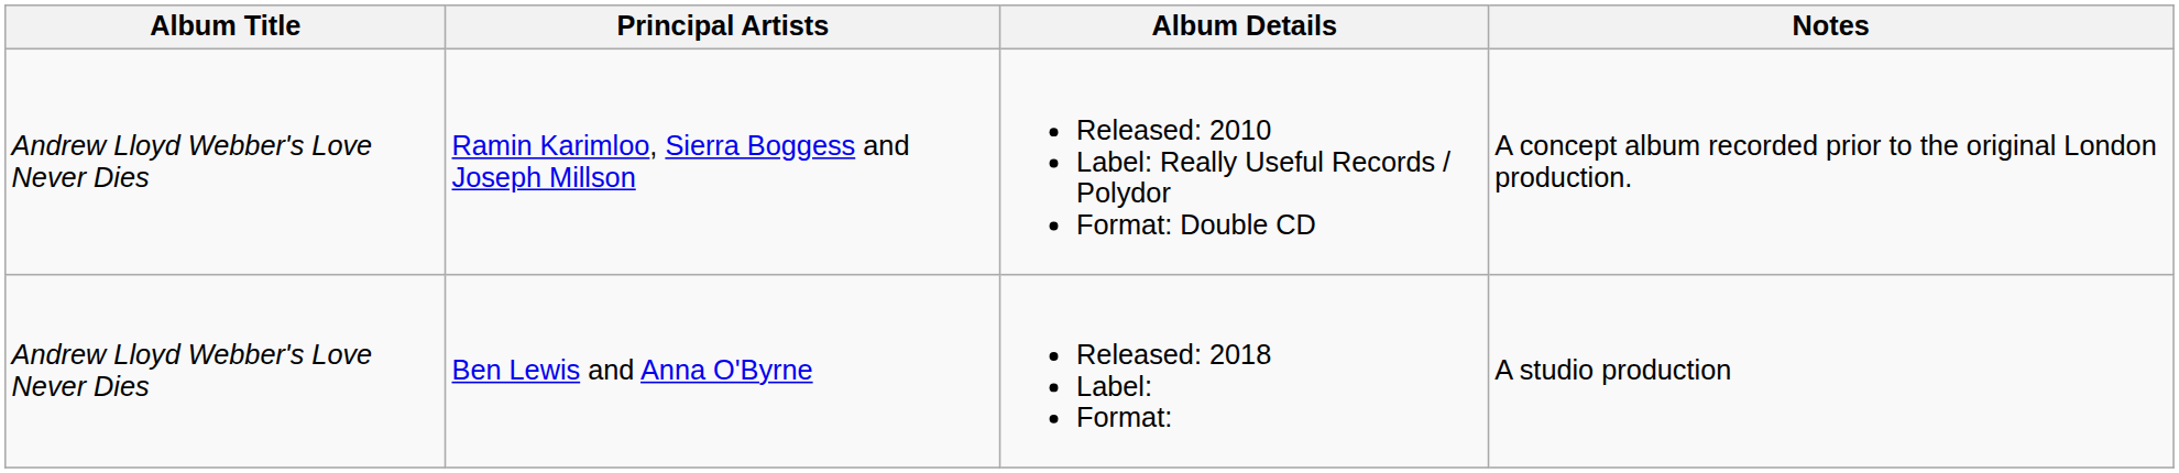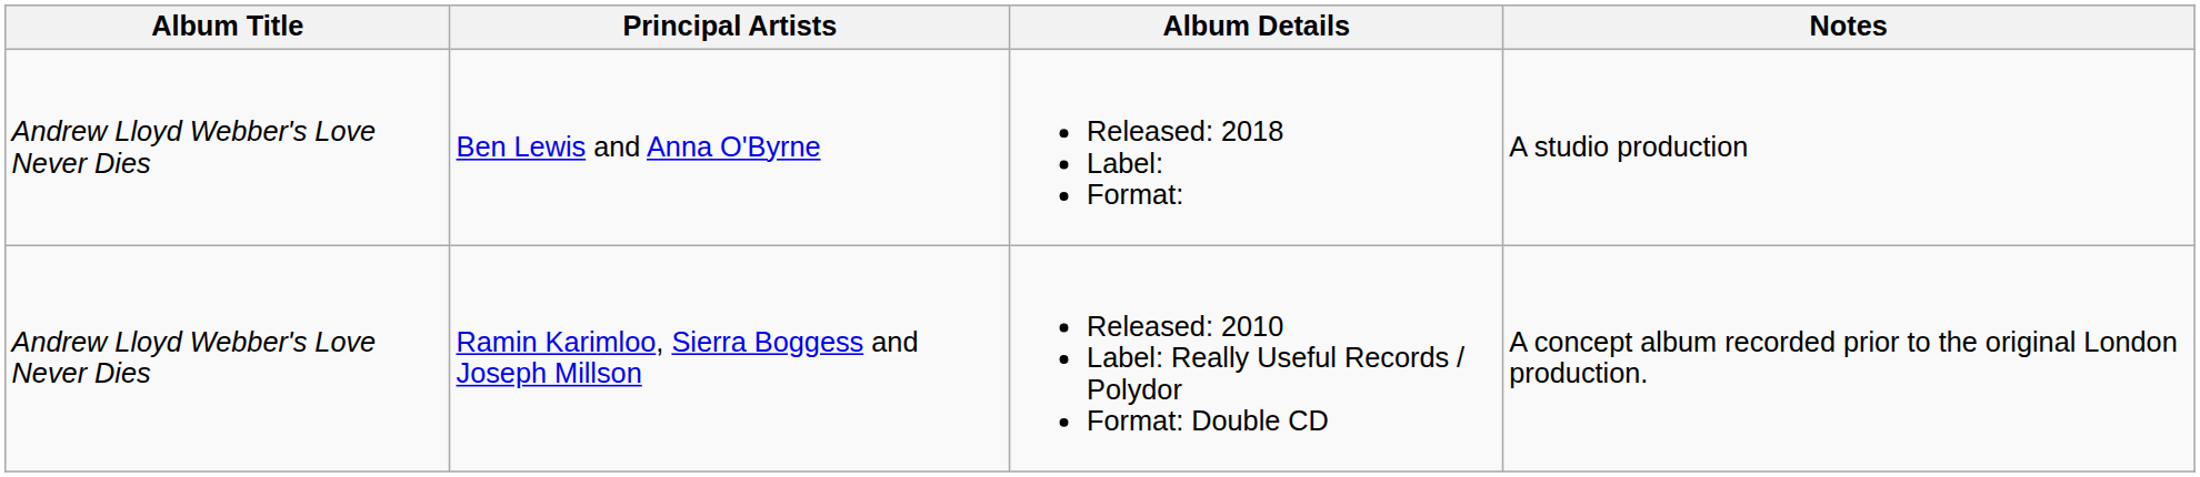rows swapped: Ramin Karimloo, Sierra Boggess and Joseph Millson <-> Ben Lewis and Anna O'Byrne
